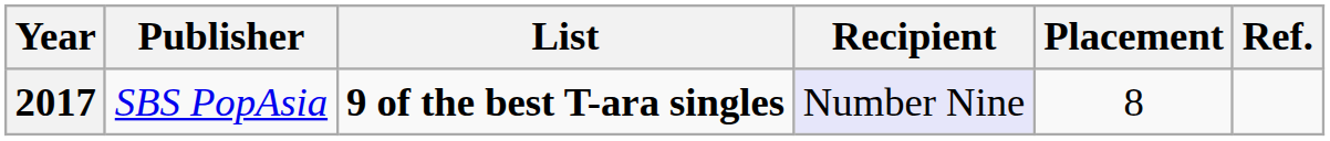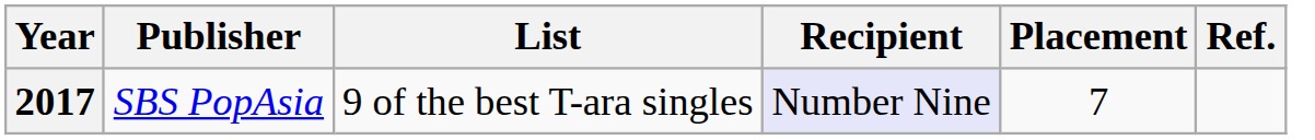2017 | List: bold -> normal
2017 | Placement: 8 -> 7
